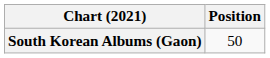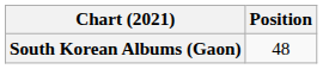South Korean Albums (Gaon) | Position: 50 -> 48
